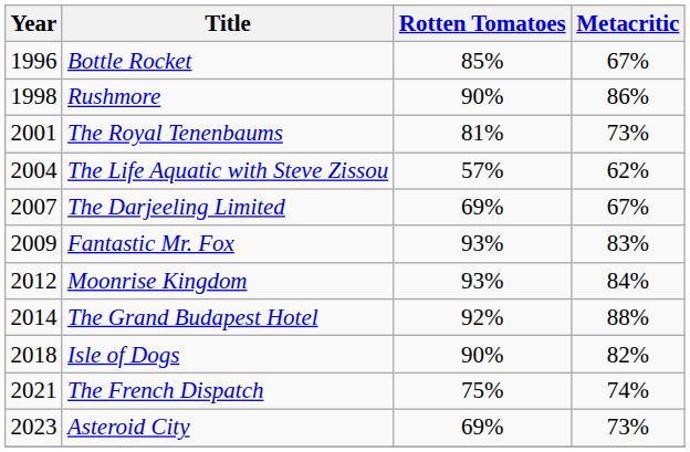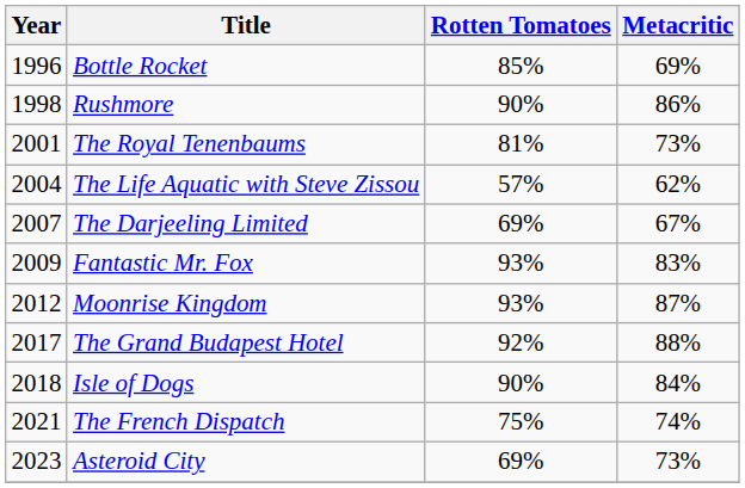Bottle Rocket | Metacritic: 67% -> 69%
Moonrise Kingdom | Metacritic: 84% -> 87%
The Grand Budapest Hotel | Year: 2014 -> 2017
Isle of Dogs | Metacritic: 82% -> 84%
